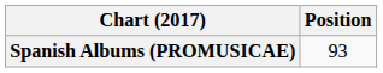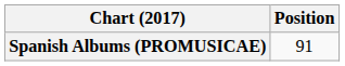Spanish Albums (PROMUSICAE) | Position: 93 -> 91
